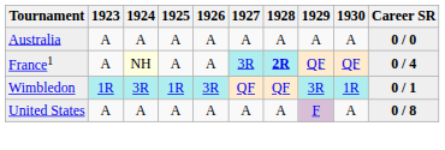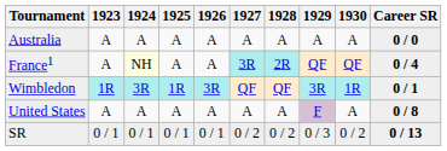France1 | 1928: bold -> normal
+ row: SR | 0 / 1 | 0 / 1 | 0 / 1 | 0 / 1 | 0 / 2 | 0 / 2 | 0 / 3 | 0 / 2 | 0 / 13
